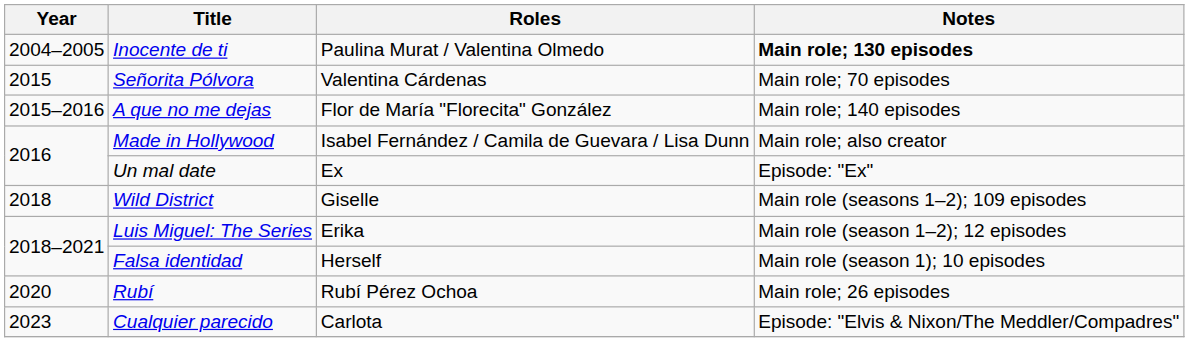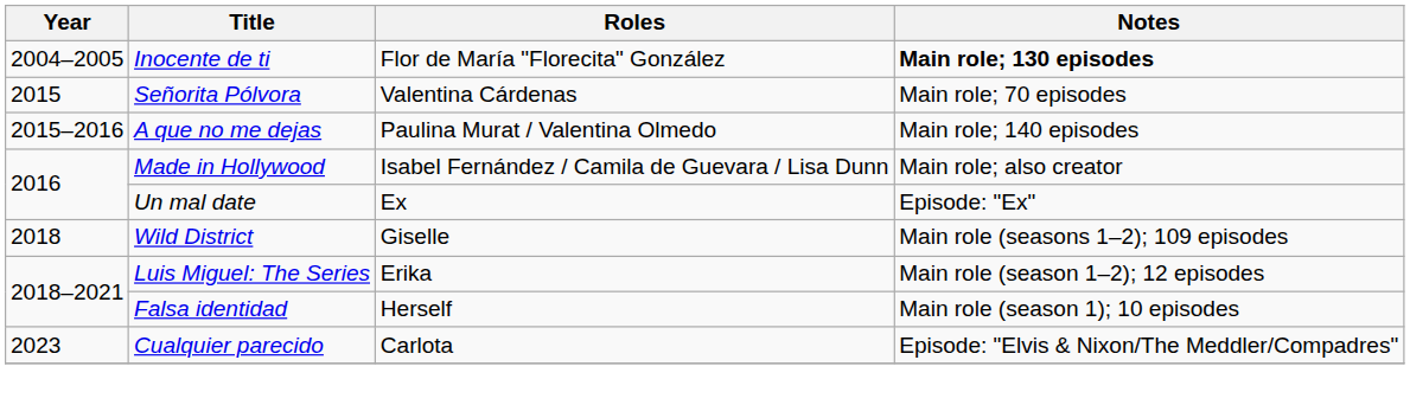Inocente de ti | Roles: Paulina Murat / Valentina Olmedo -> Flor de María "Florecita" González
A que no me dejas | Roles: Flor de María "Florecita" González -> Paulina Murat / Valentina Olmedo
- row: 2020 | Rubí | Rubí Pérez Ochoa | Main role; 26 episodes
